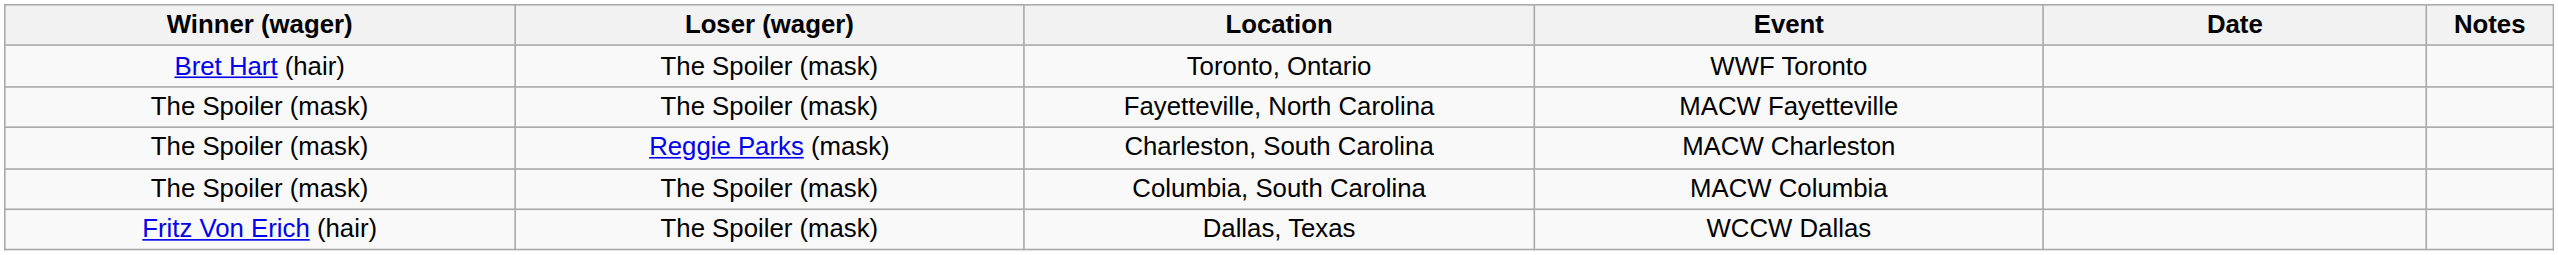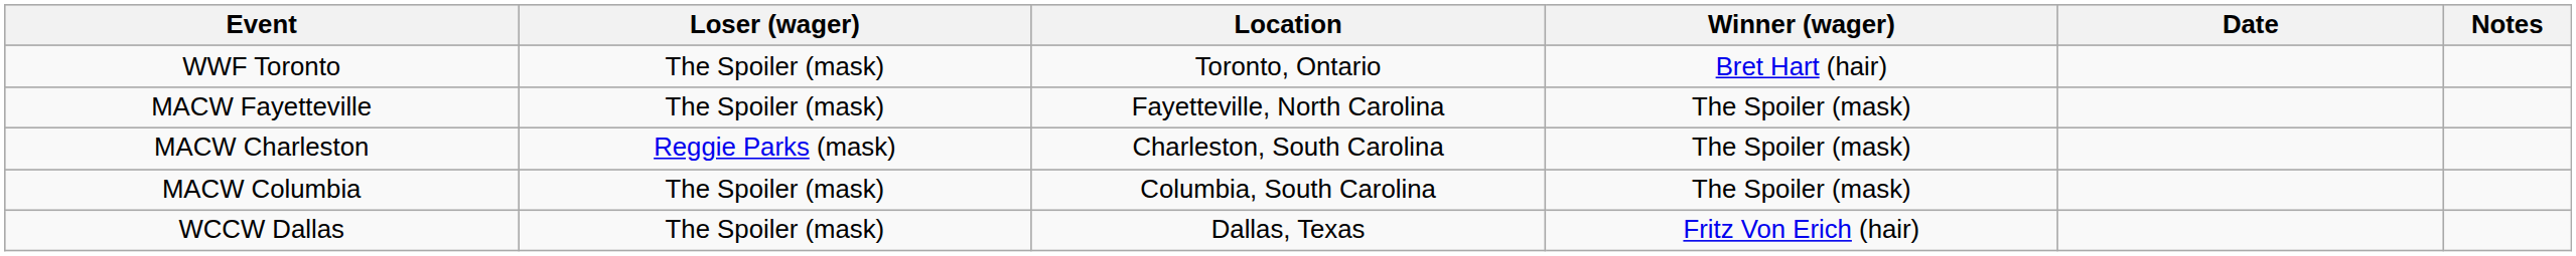columns swapped: Winner (wager) <-> Event
